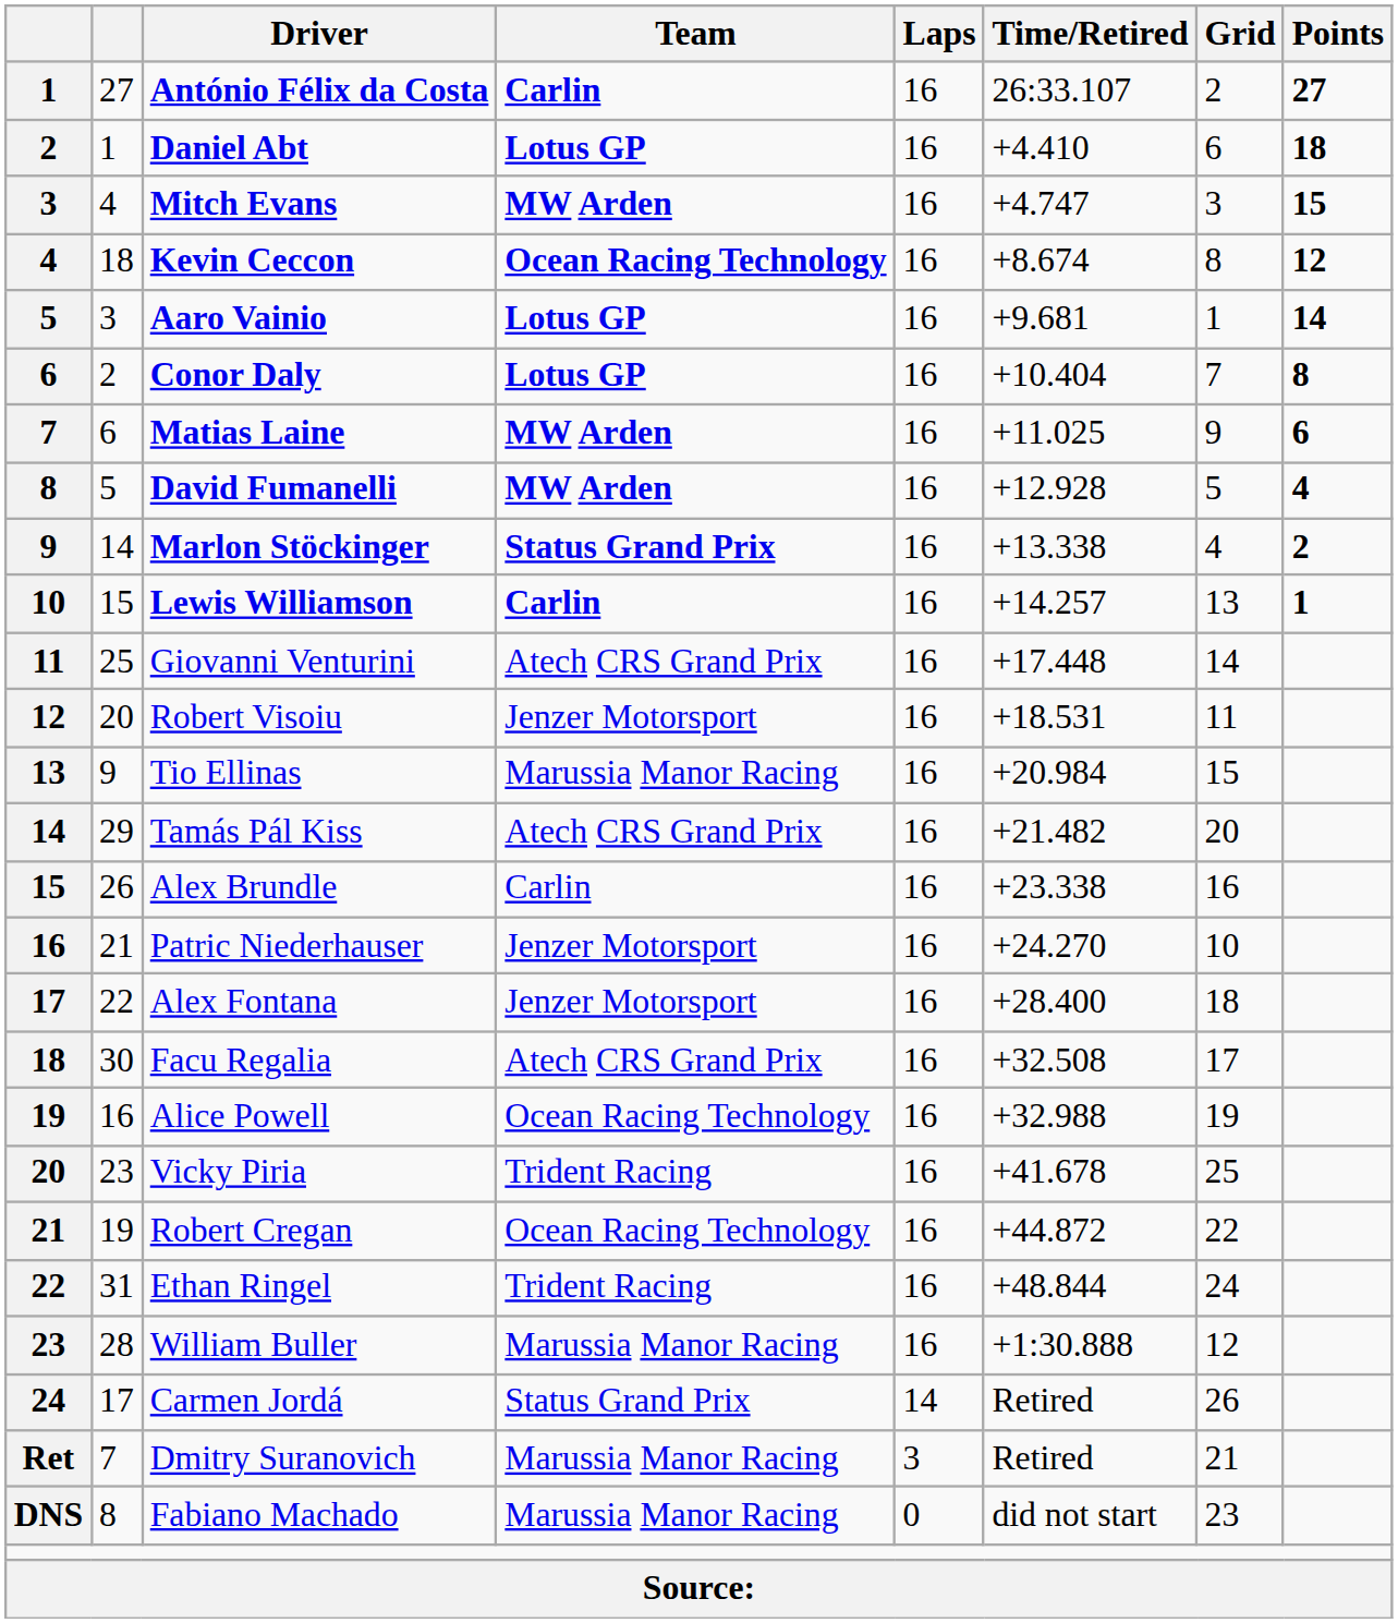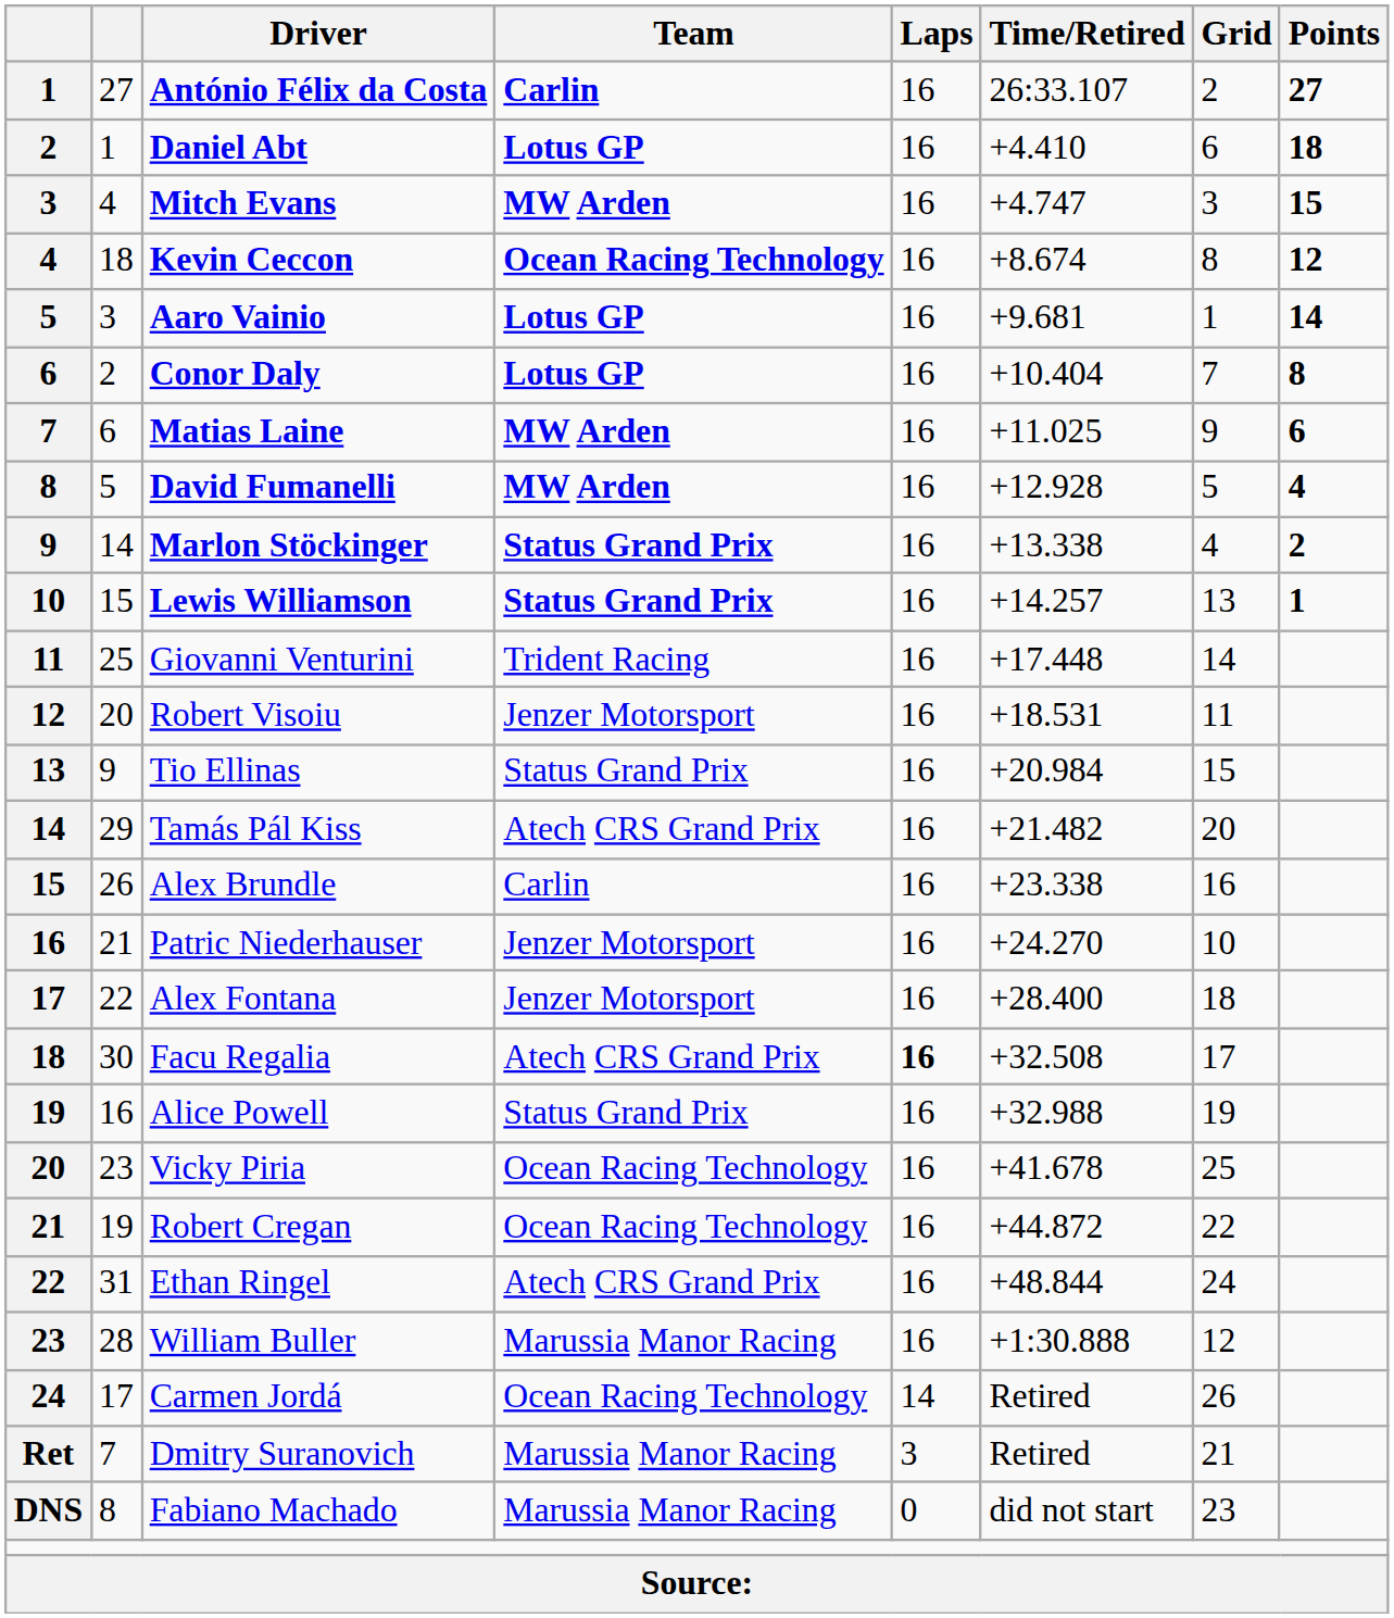Lewis Williamson | Team: Carlin -> Status Grand Prix
Giovanni Venturini | Team: Atech CRS Grand Prix -> Trident Racing
Tio Ellinas | Team: Marussia Manor Racing -> Status Grand Prix
Facu Regalia | Laps: normal -> bold
Alice Powell | Team: Ocean Racing Technology -> Status Grand Prix
Vicky Piria | Team: Trident Racing -> Ocean Racing Technology
Ethan Ringel | Team: Trident Racing -> Atech CRS Grand Prix
Carmen Jordá | Team: Status Grand Prix -> Ocean Racing Technology
